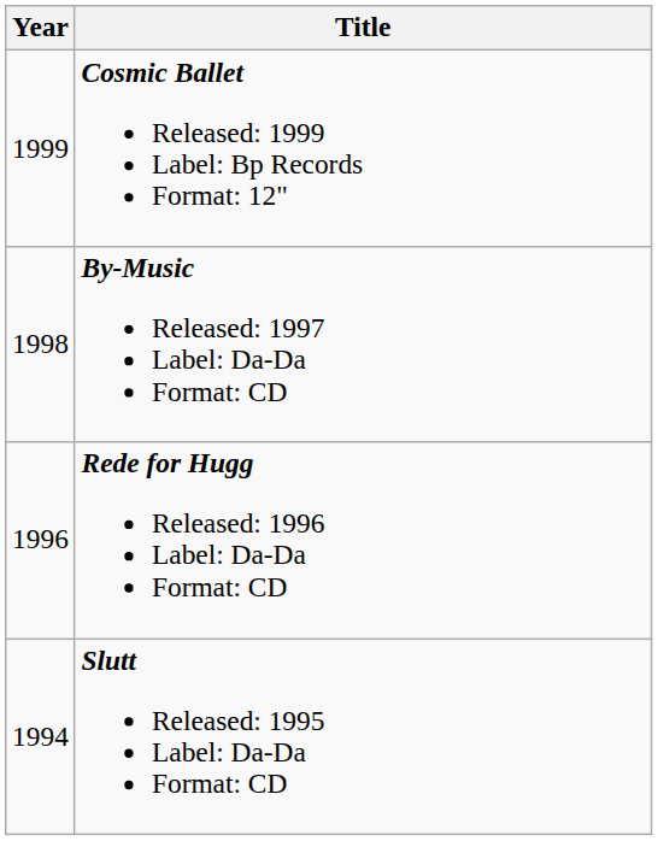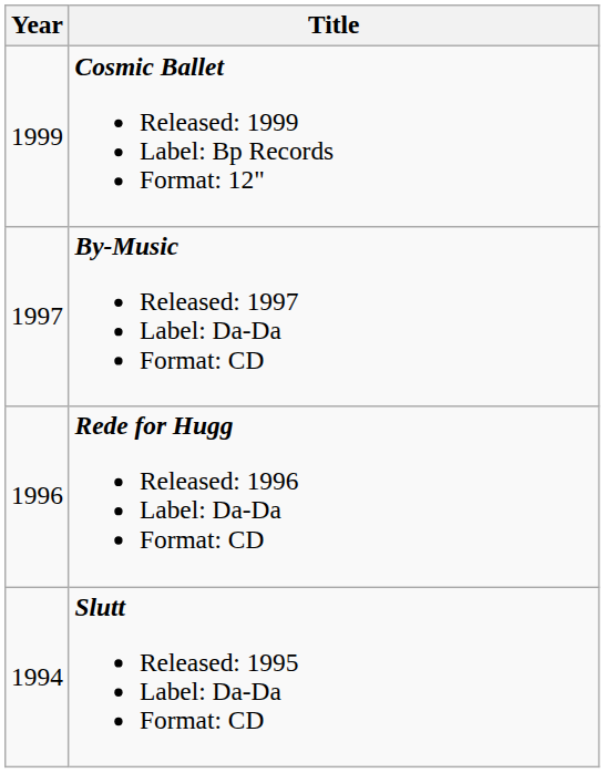By-Music Released: 1997 Label: Da-Da Format: CD | Year: 1998 -> 1997
